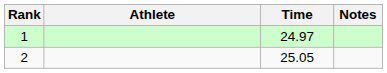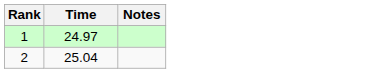- column: Athlete
2 | Time: 25.05 -> 25.04
